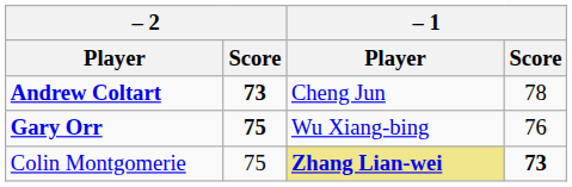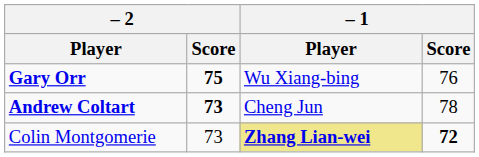rows swapped: Gary Orr <-> Andrew Coltart
Colin Montgomerie | – 2 / Score: 75 -> 73
Colin Montgomerie | – 1 / Score: 73 -> 72
